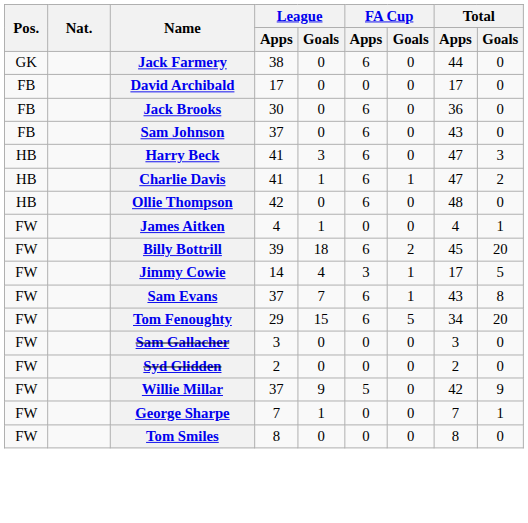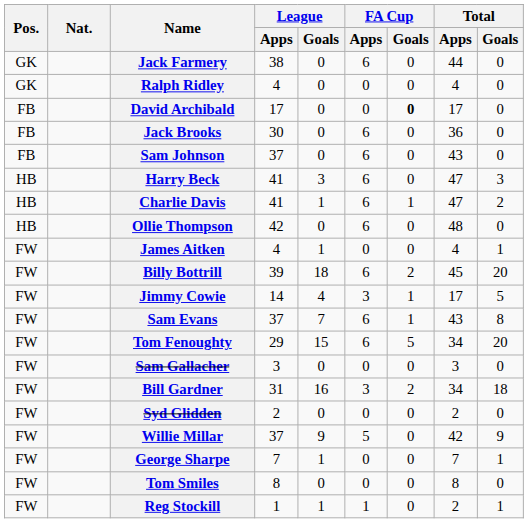+ row: GK | Ralph Ridley | 4 | 0 | 0 | 0 | 4 | 0
David Archibald | FA Cup / Goals: normal -> bold
+ row: FW | Bill Gardner | 31 | 16 | 3 | 2 | 34 | 18
+ row: FW | Reg Stockill | 1 | 1 | 1 | 0 | 2 | 1
